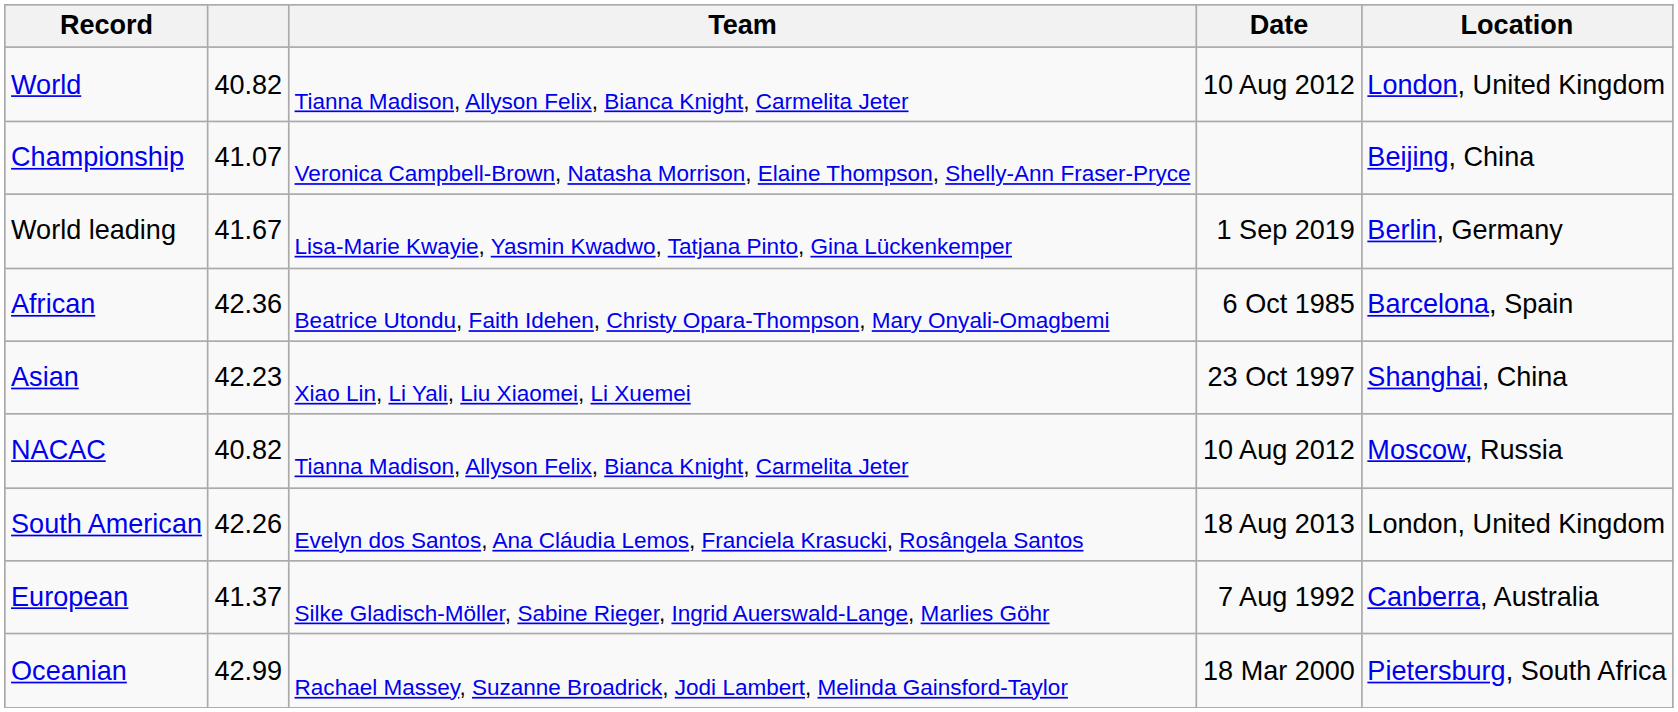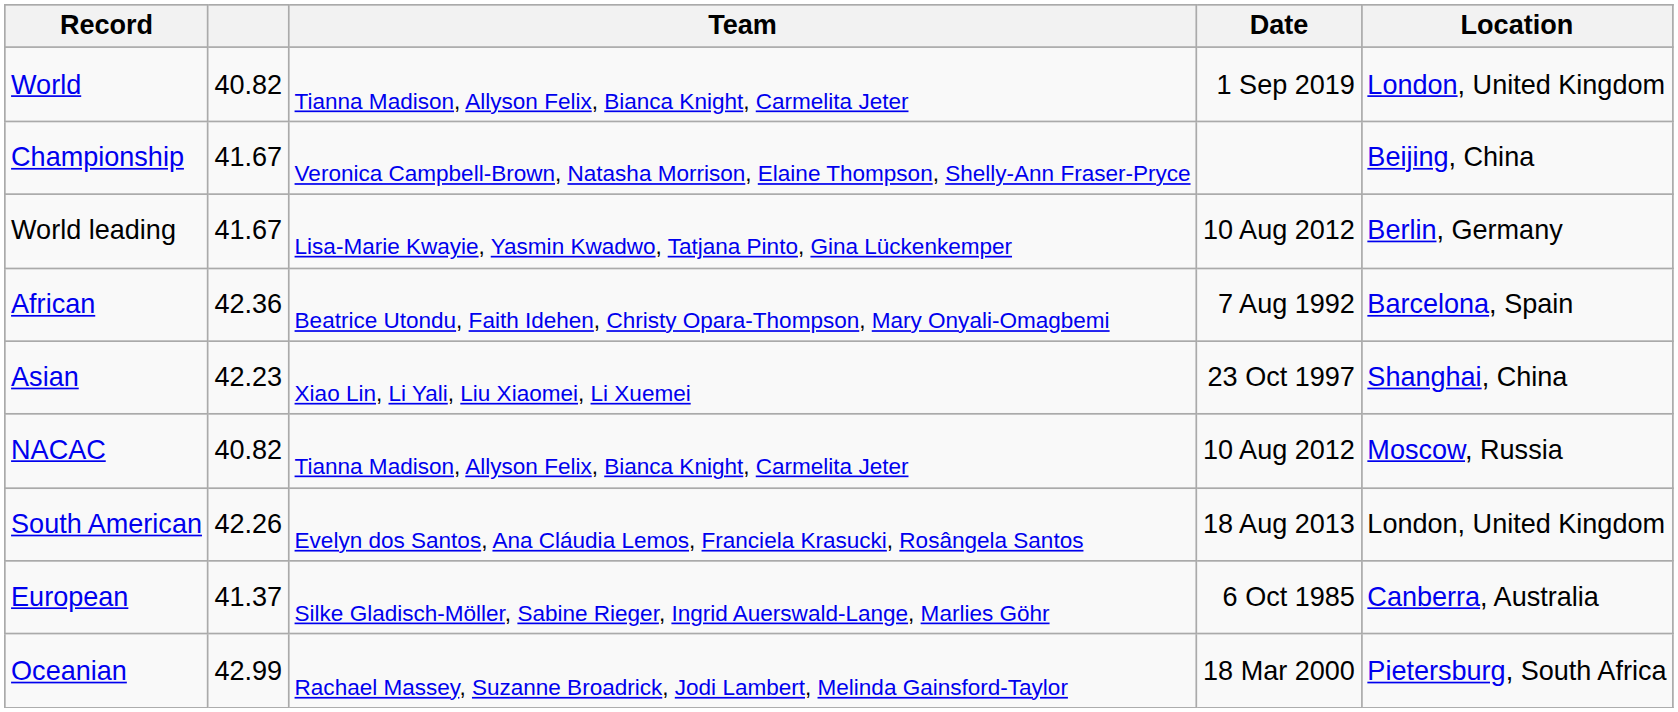World | Date: 10 Aug 2012 -> 1 Sep 2019
Championship | column 2: 41.07 -> 41.67
World leading | Date: 1 Sep 2019 -> 10 Aug 2012
African | Date: 6 Oct 1985 -> 7 Aug 1992
European | Date: 7 Aug 1992 -> 6 Oct 1985
